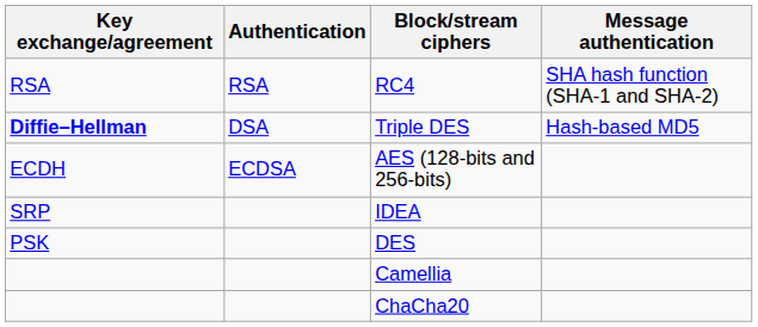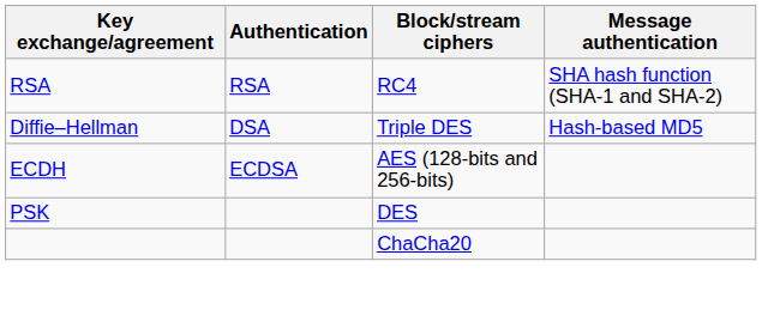Triple DES | Key exchange/agreement: bold -> normal
- row: SRP | IDEA
- row: Camellia
